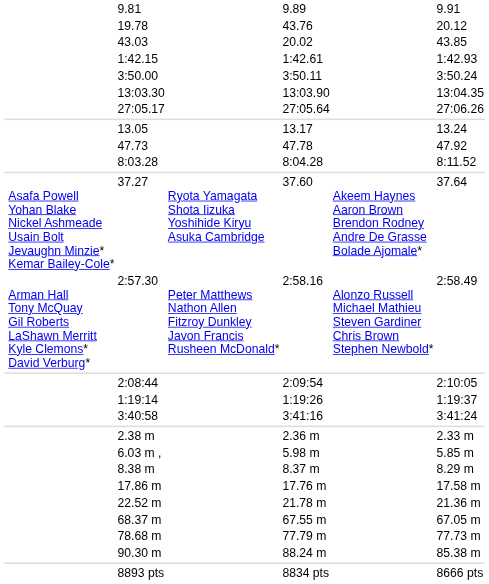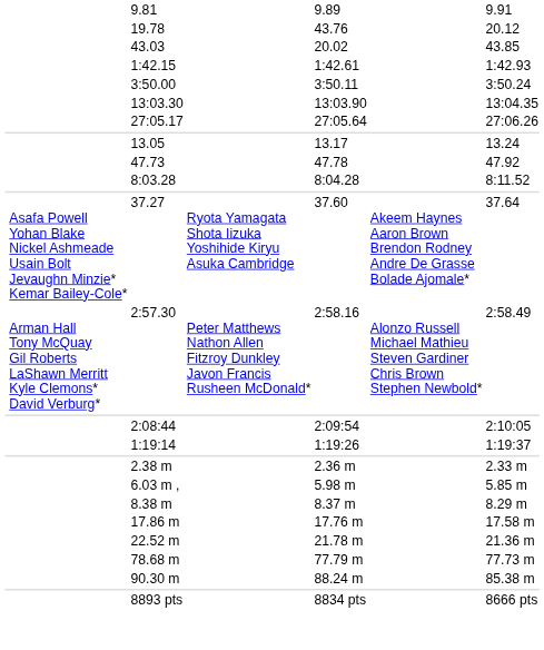- row: 3:40:58 | 3:41:16 | 3:41:24
- row: 68.37 m | 67.55 m | 67.05 m
